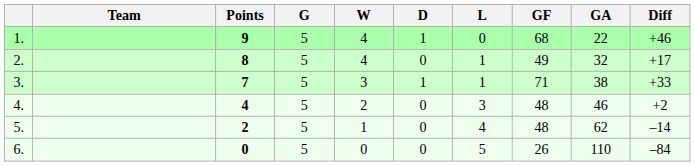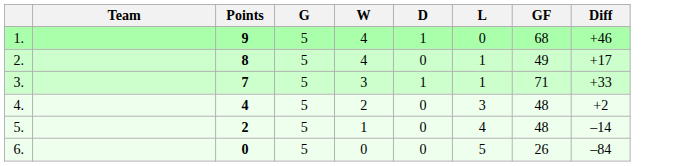- column: GA | 22 | 32 | 38 | 46 | 62 | 110
